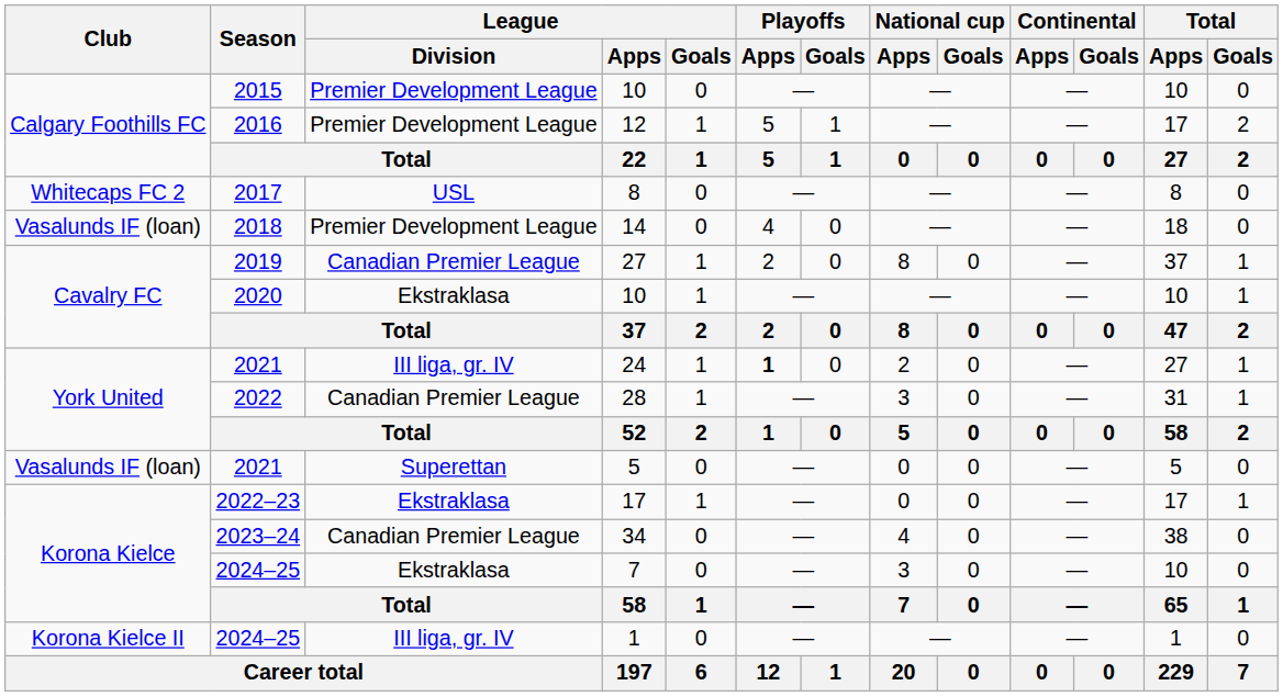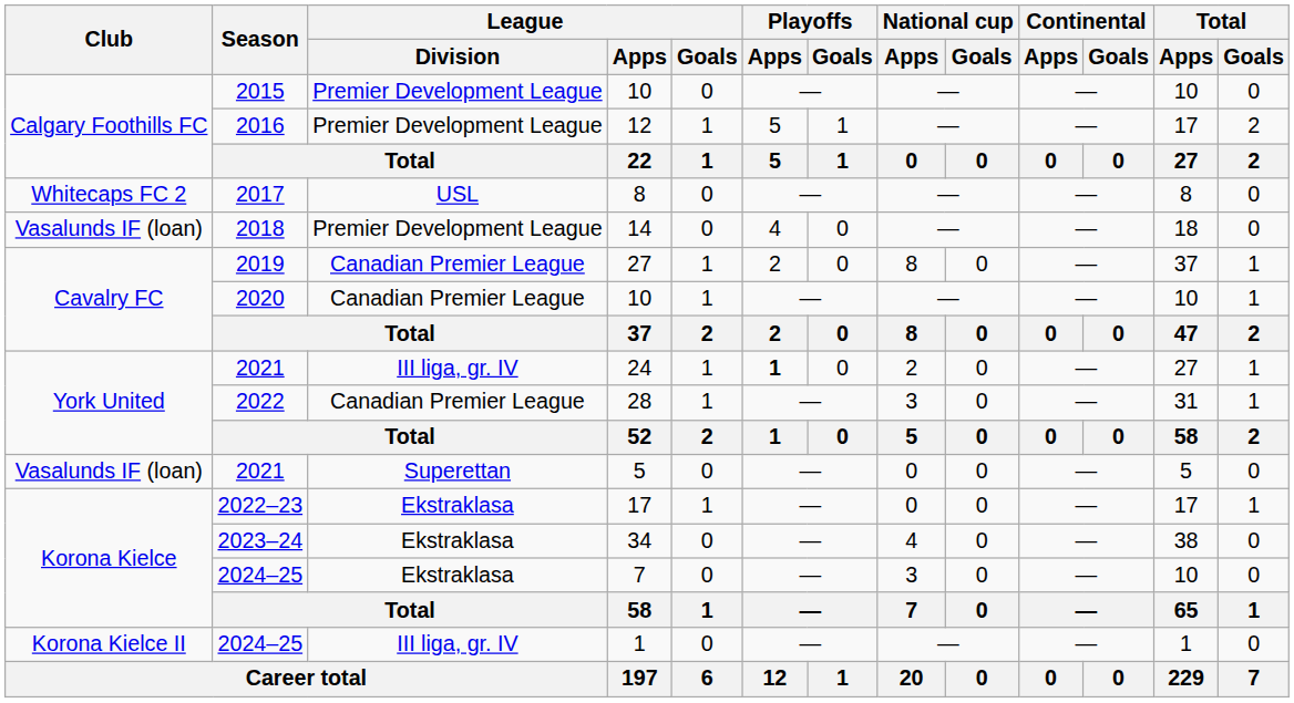2020 / 10 | League / Division: Ekstraklasa -> Canadian Premier League
34 | League / Division: Canadian Premier League -> Ekstraklasa
